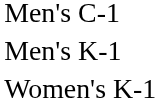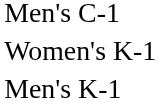rows swapped: Men's K-1 <-> Women's K-1
